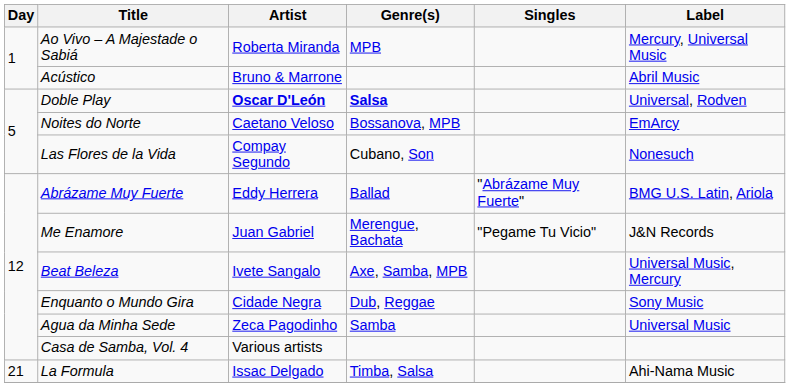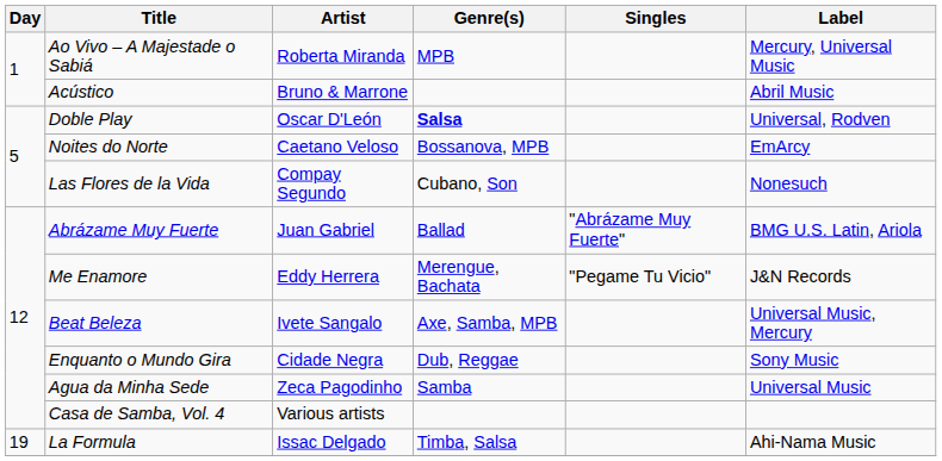Doble Play | Artist: bold -> normal
Abrázame Muy Fuerte | Artist: Eddy Herrera -> Juan Gabriel
Me Enamore | Artist: Juan Gabriel -> Eddy Herrera
La Formula | Day: 21 -> 19
